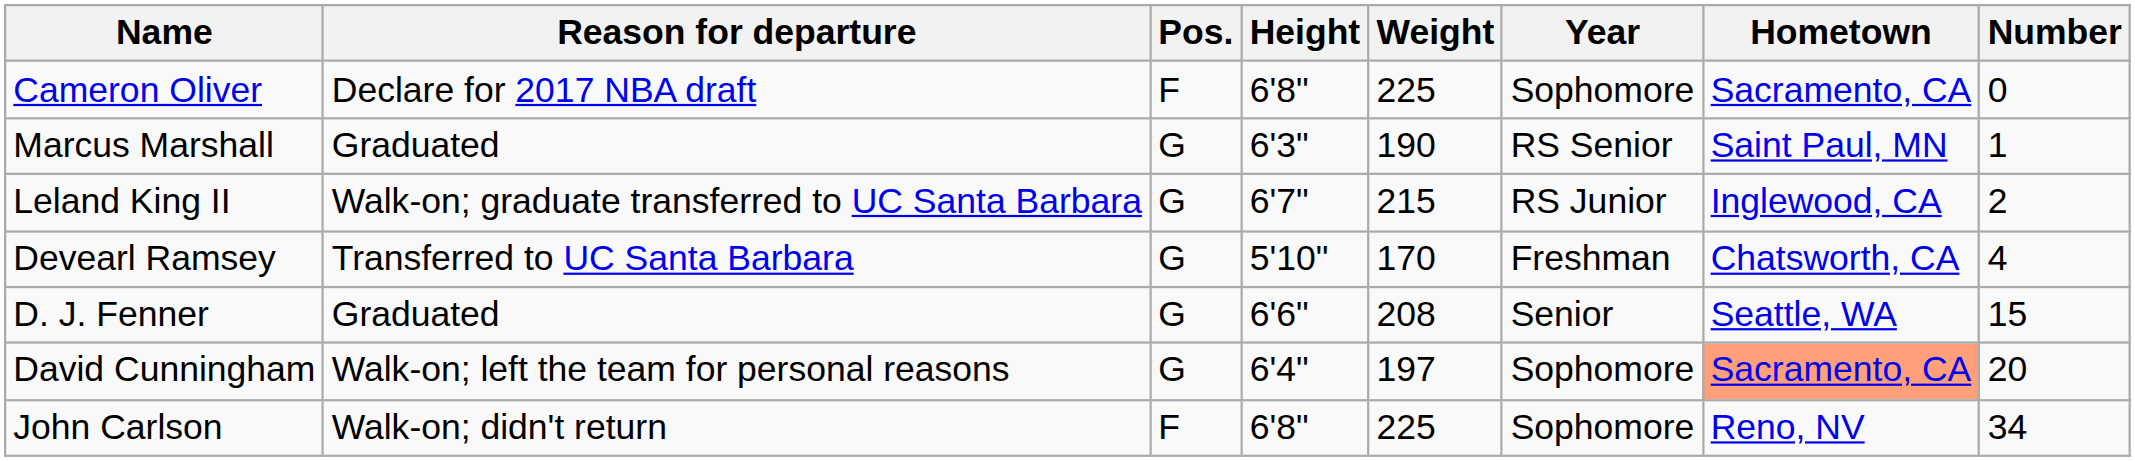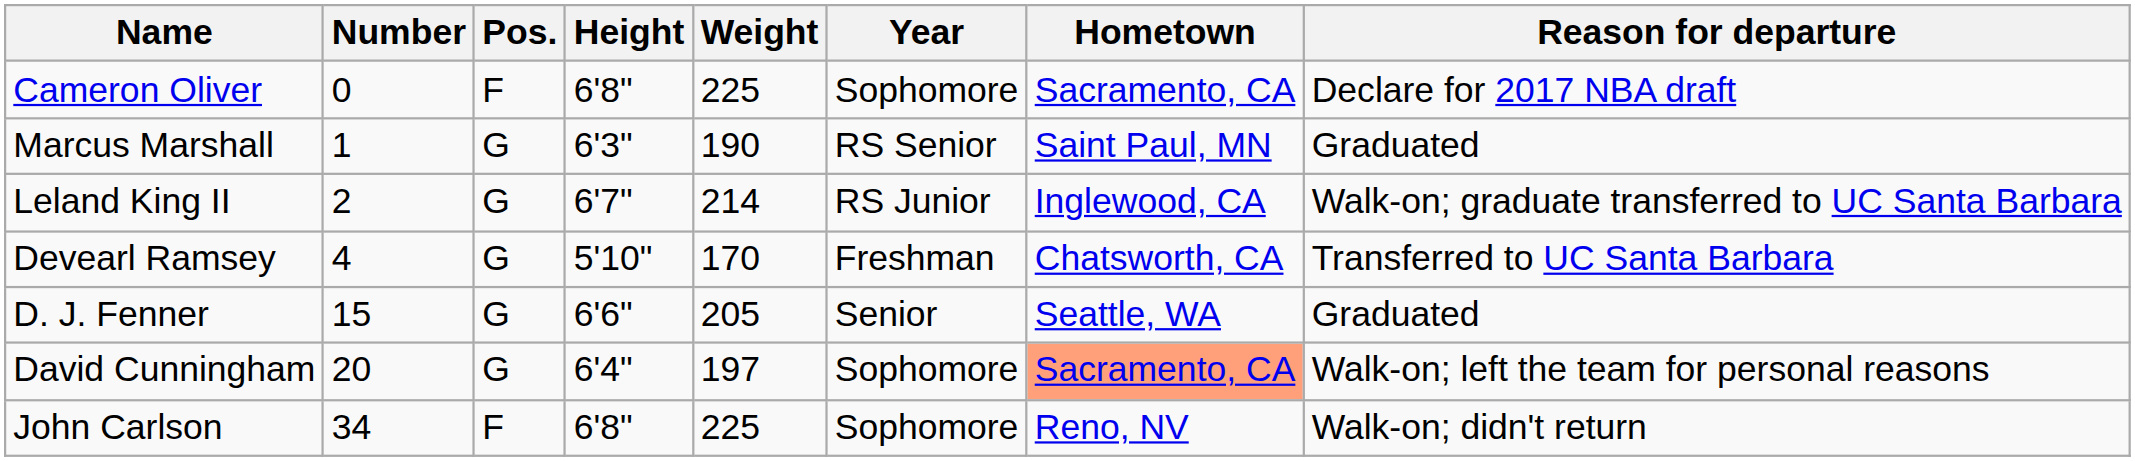columns swapped: Number <-> Reason for departure
Leland King II | Weight: 215 -> 214
D. J. Fenner | Weight: 208 -> 205
